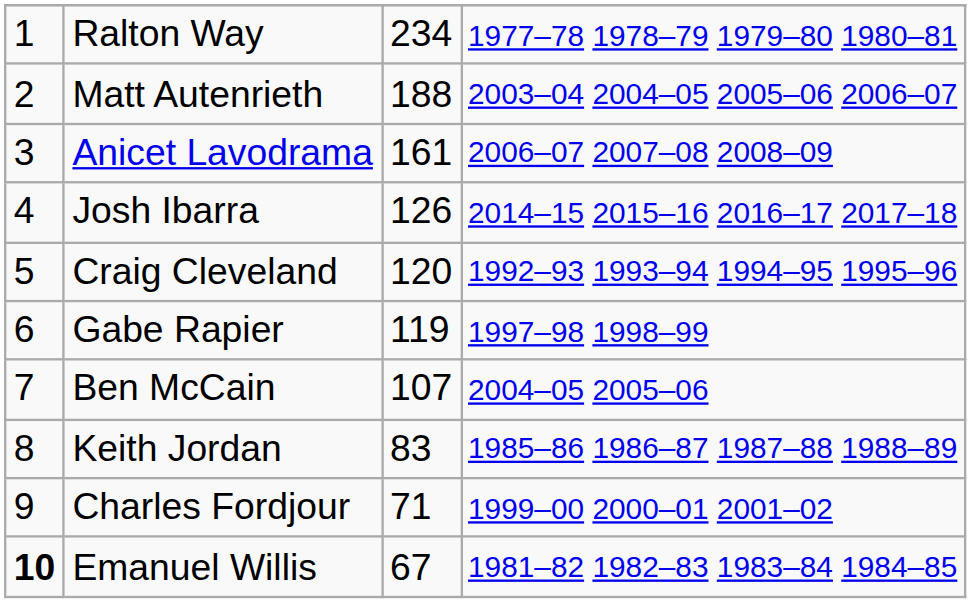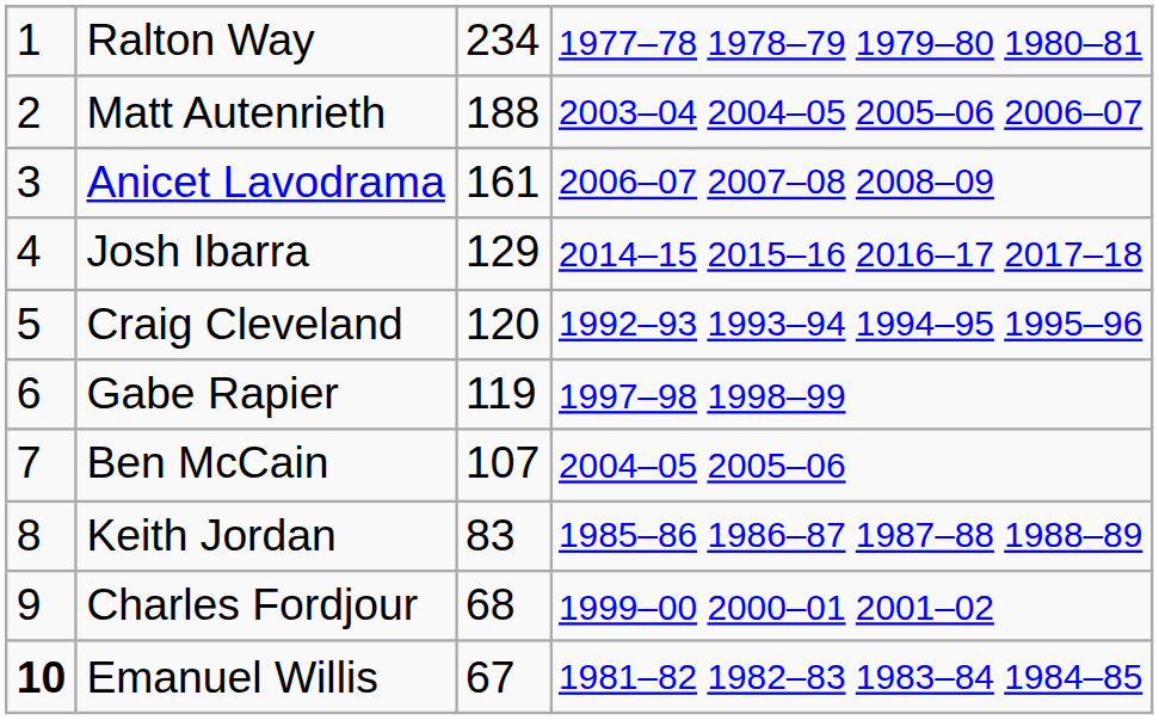Josh Ibarra | column 3: 126 -> 129
Charles Fordjour | column 3: 71 -> 68
